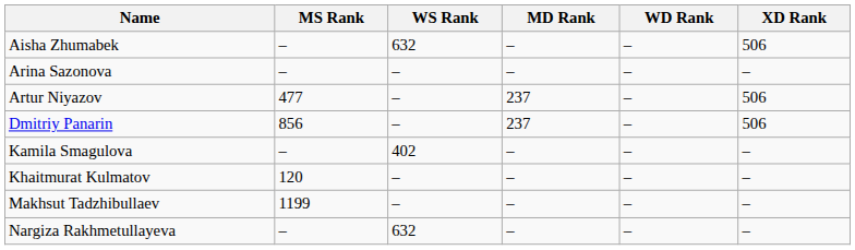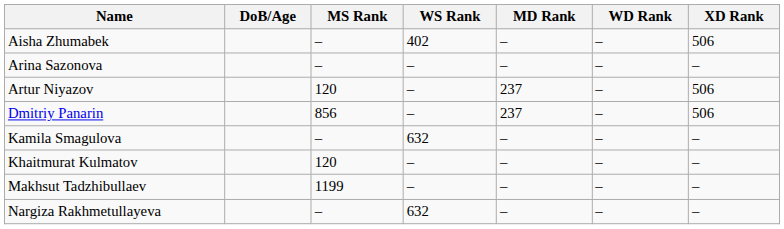+ column: DoB/Age
Aisha Zhumabek | WS Rank: 632 -> 402
Artur Niyazov | MS Rank: 477 -> 120
Kamila Smagulova | WS Rank: 402 -> 632
